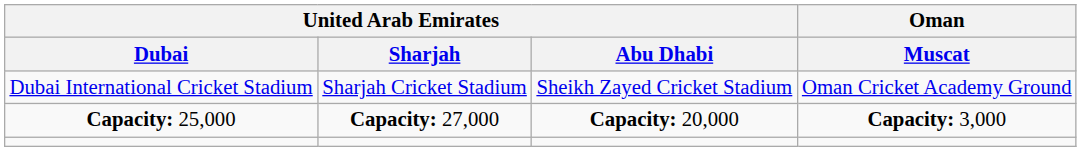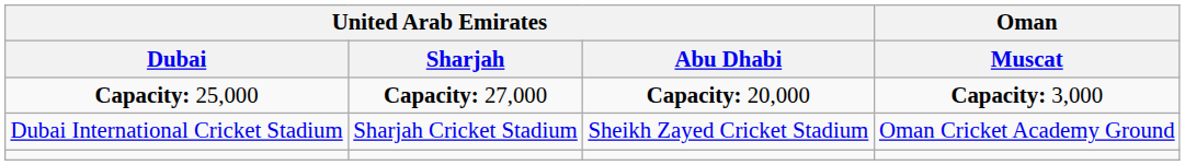rows swapped: Dubai International Cricket Stadium <-> Capacity: 25,000
